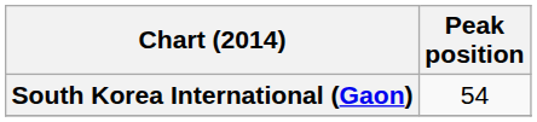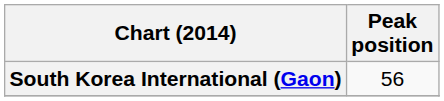South Korea International (Gaon) | Peak position: 54 -> 56
